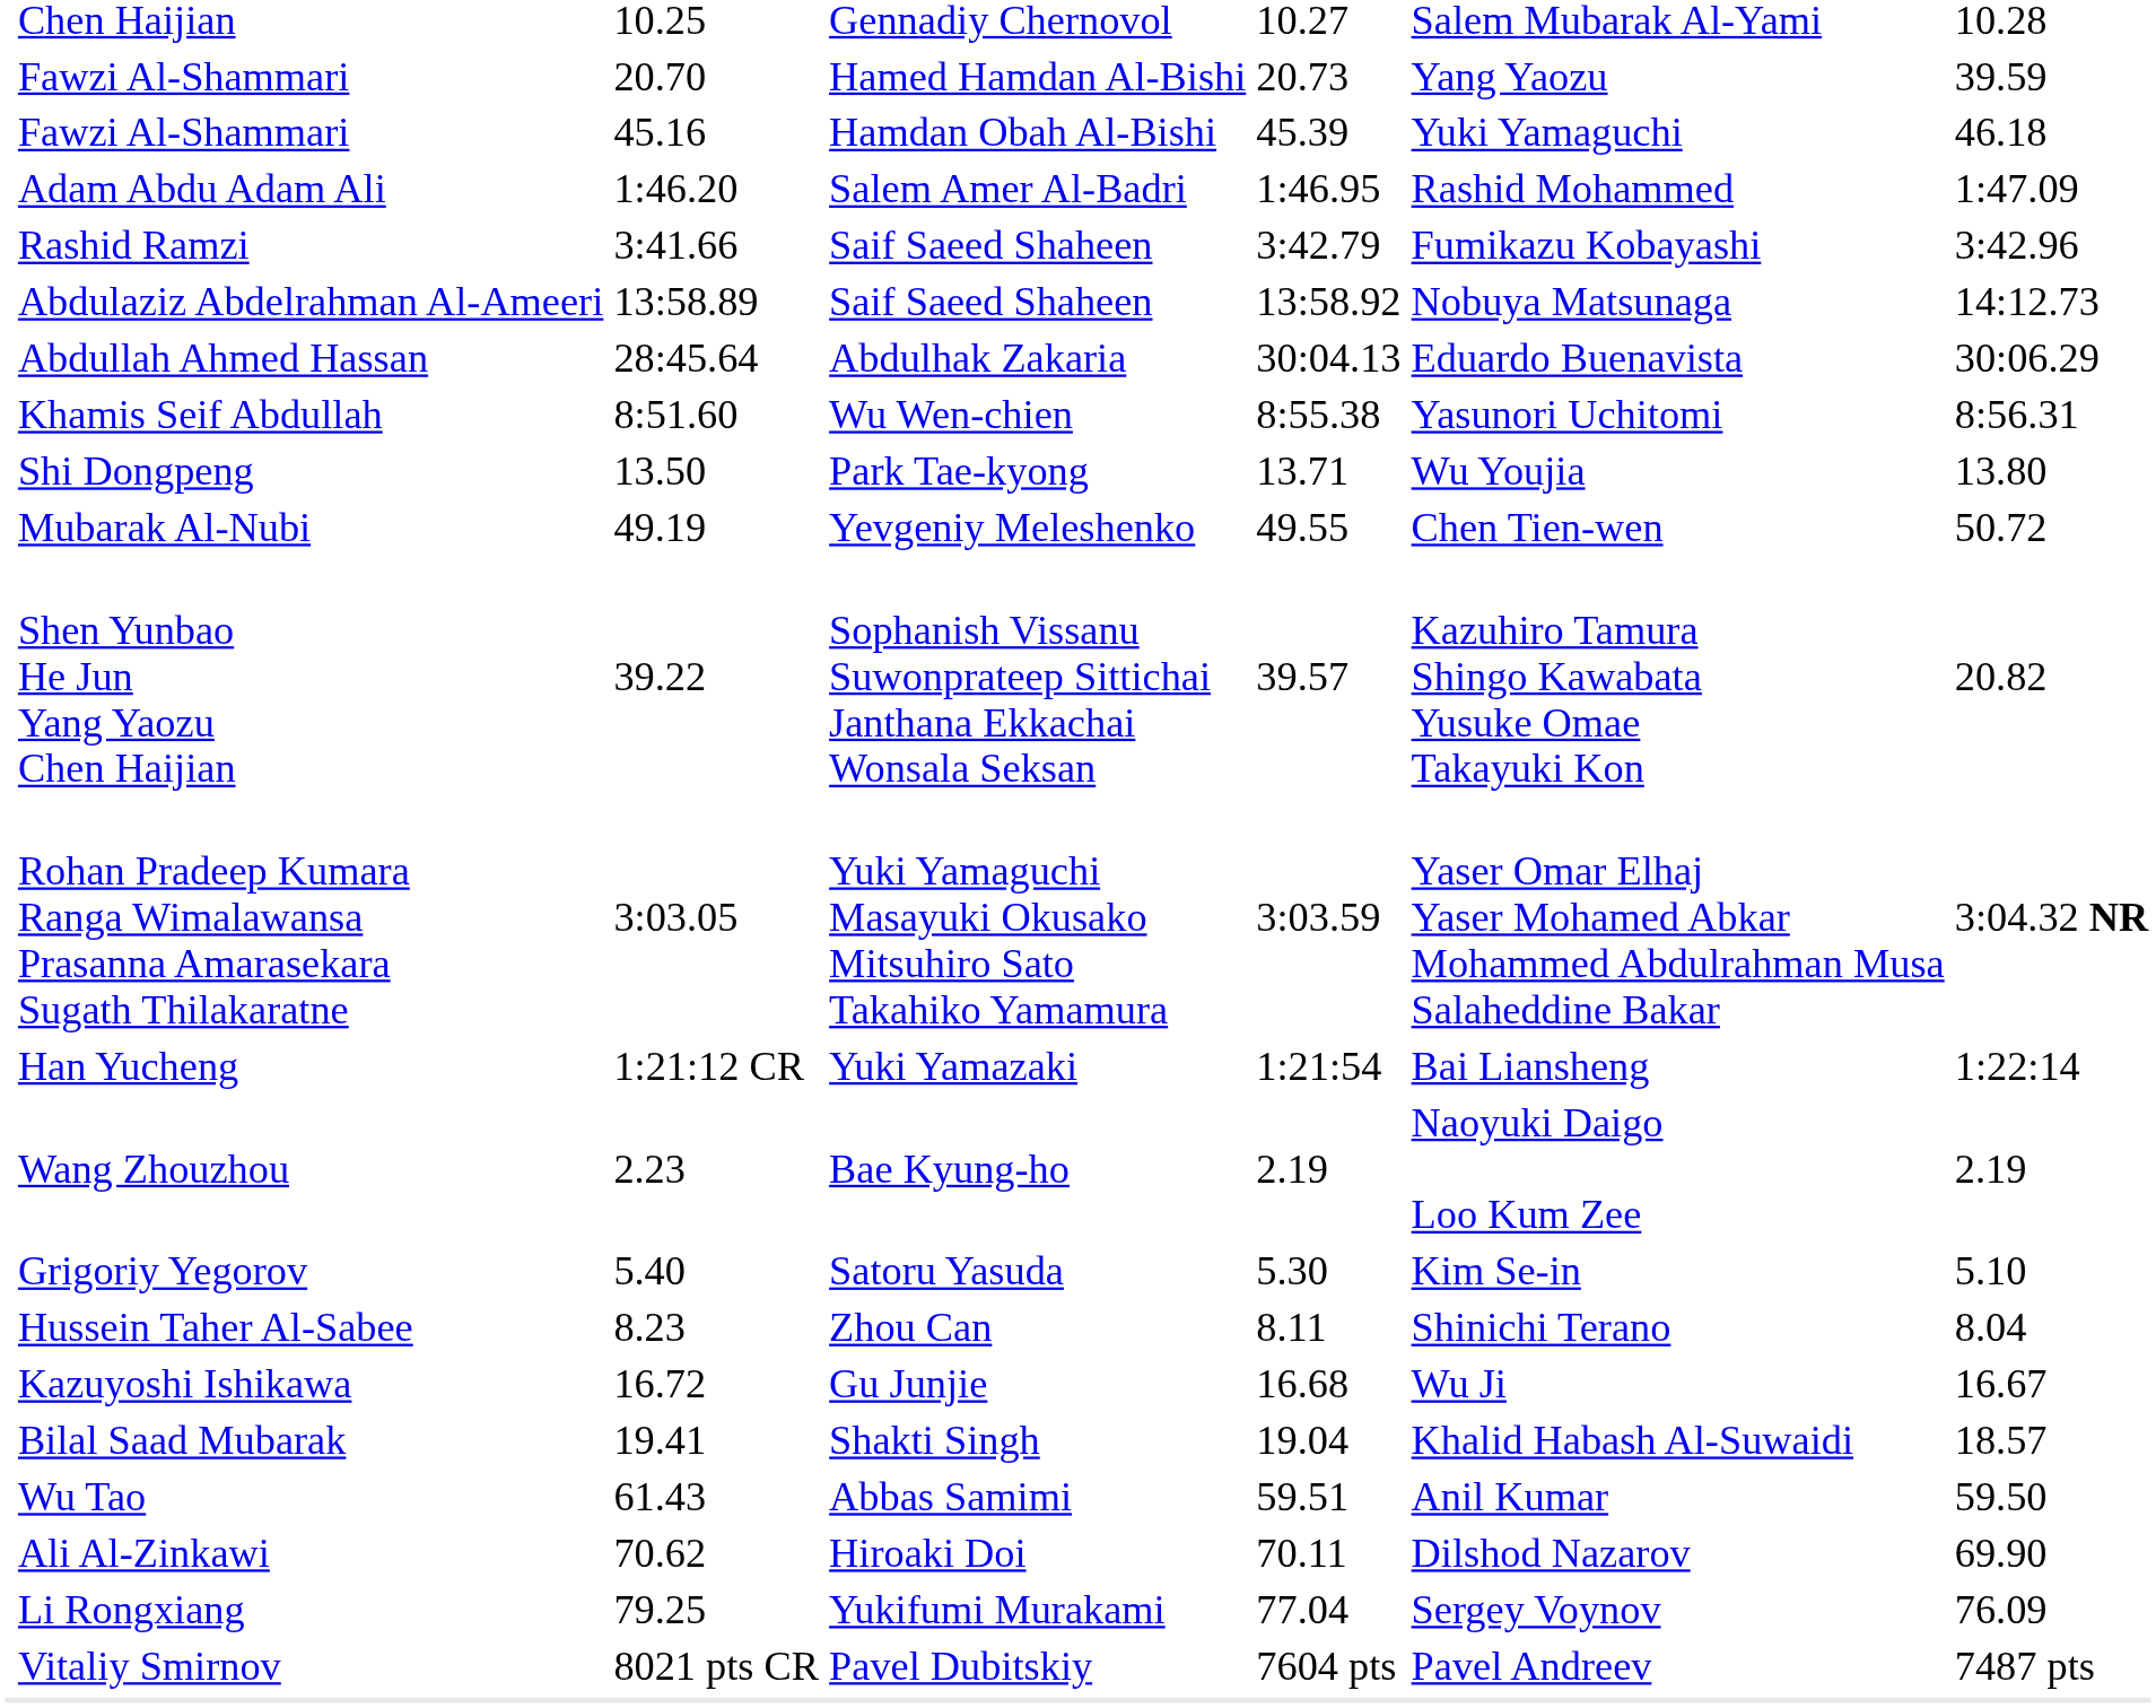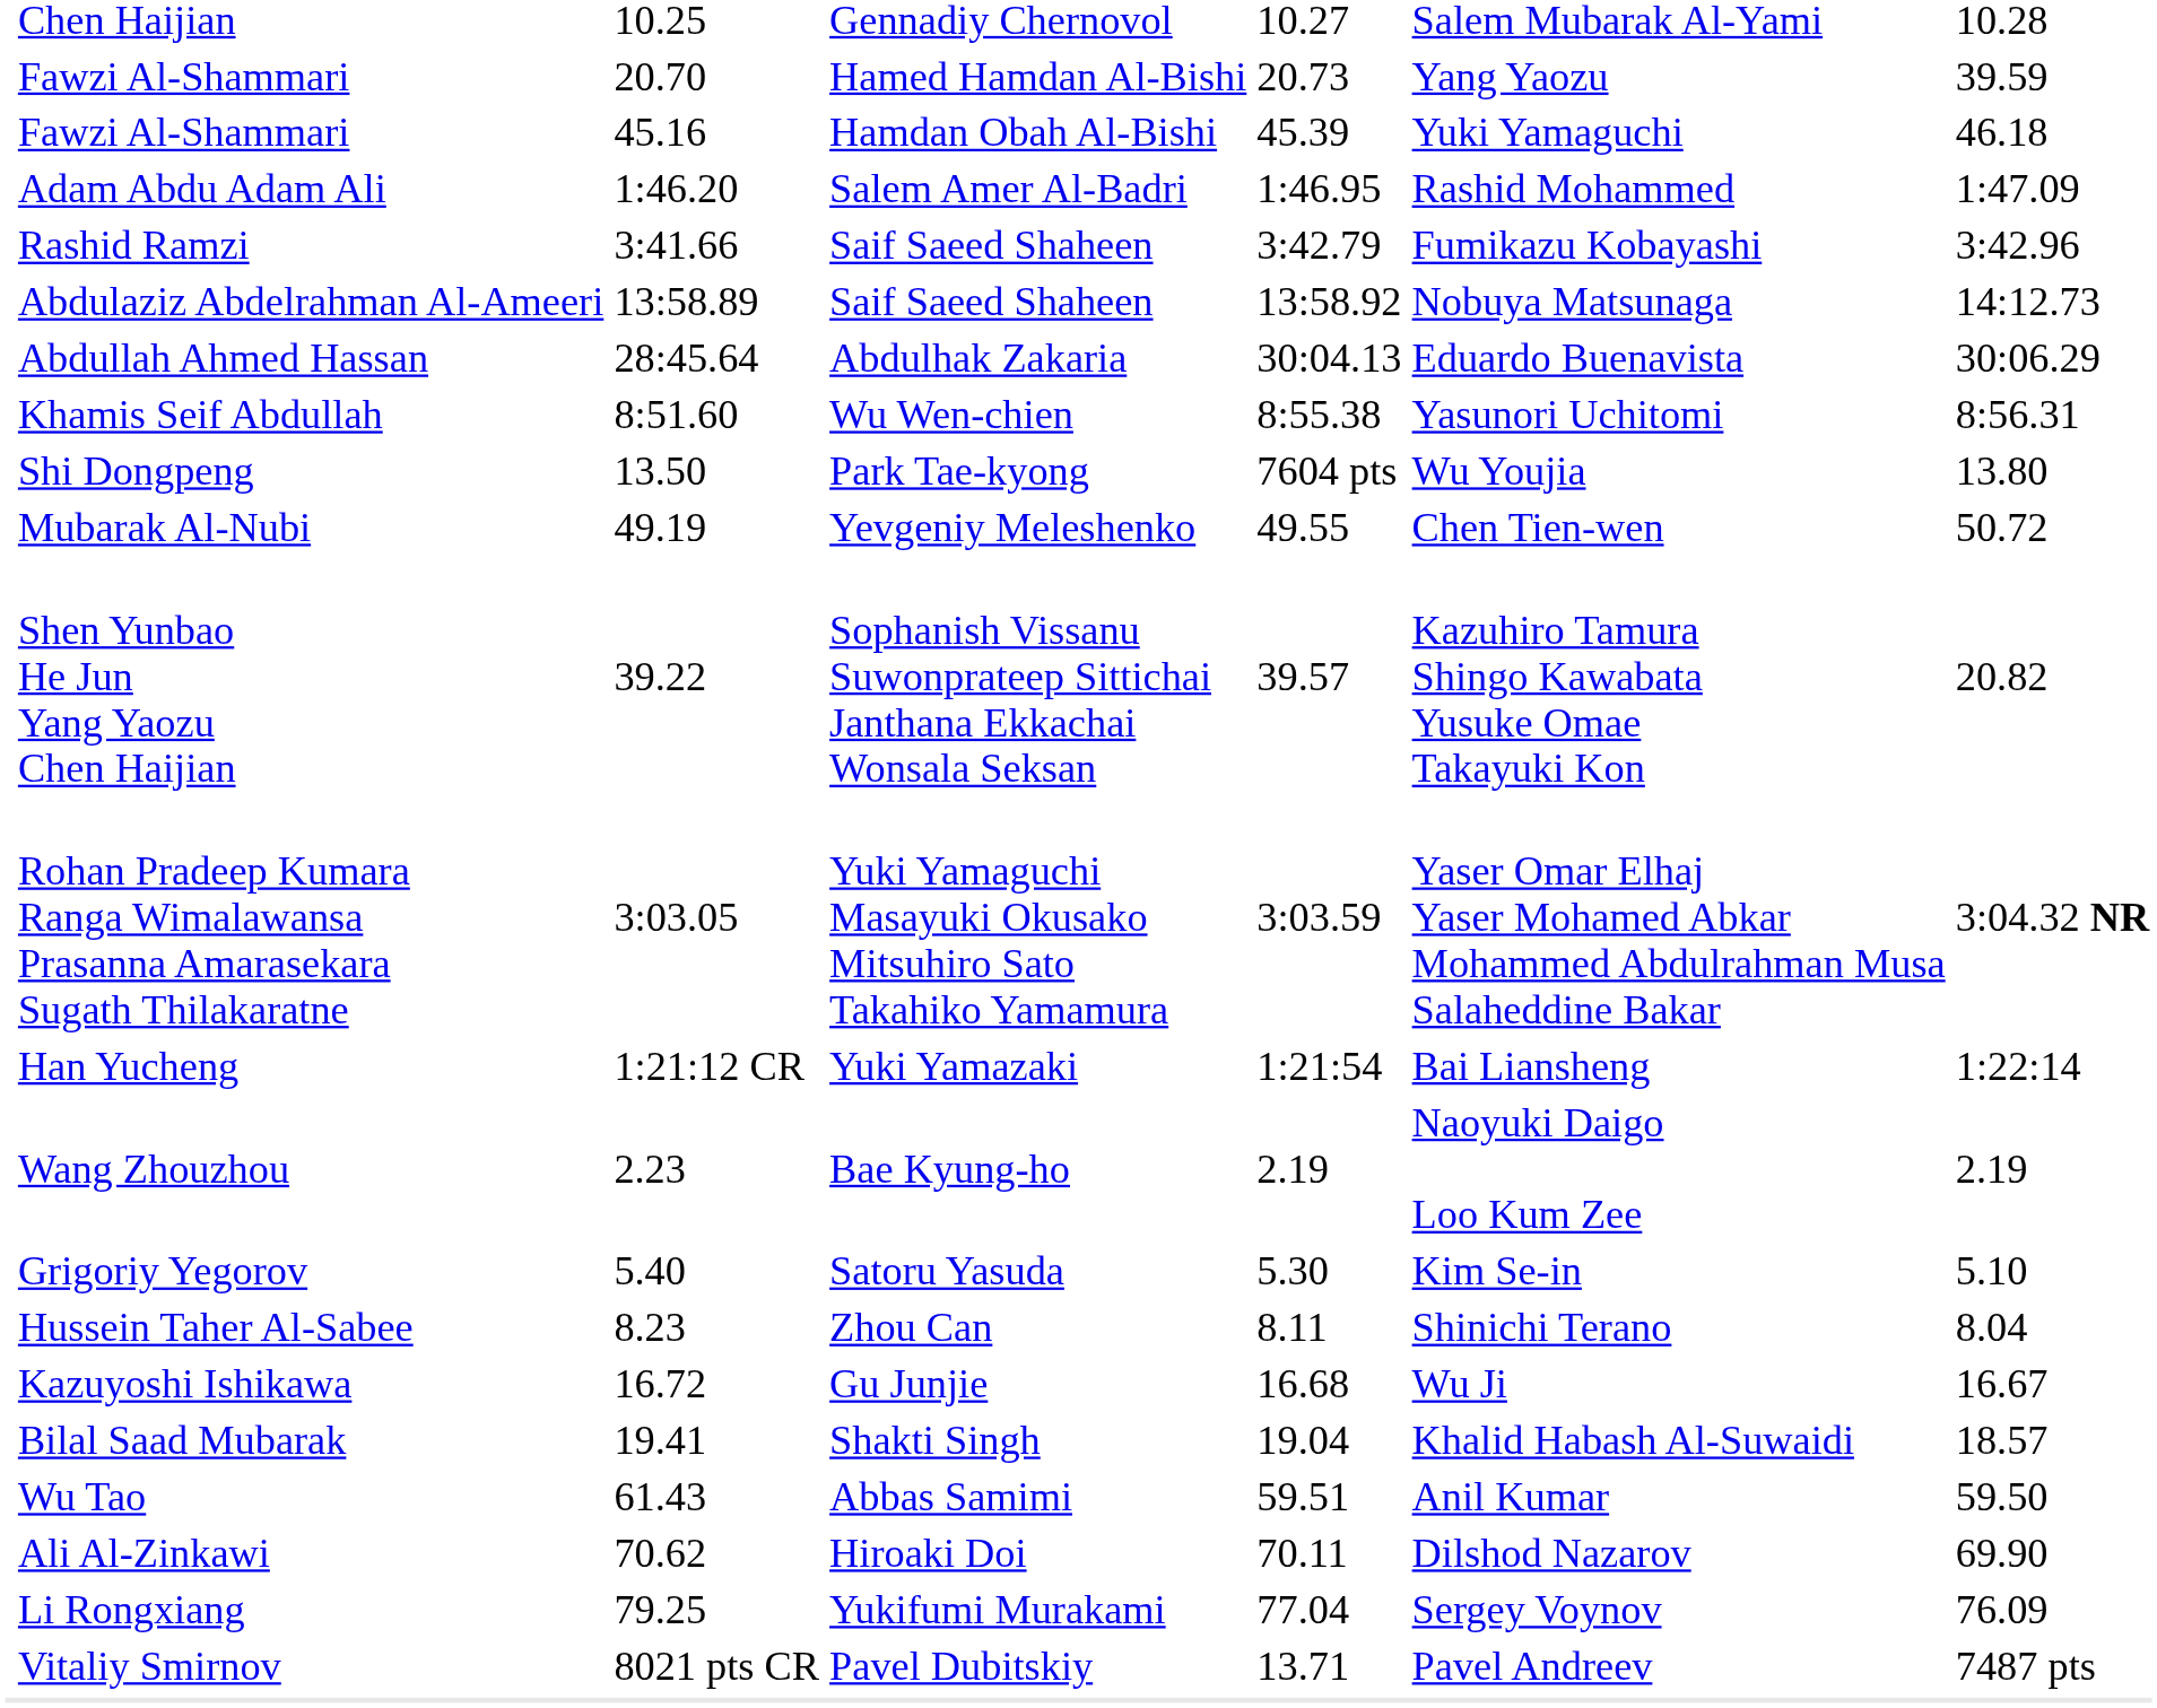Shi Dongpeng | column 5: 13.71 -> 7604 pts
Vitaliy Smirnov | column 5: 7604 pts -> 13.71
